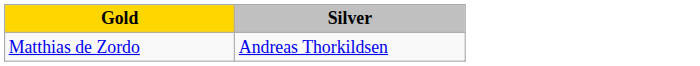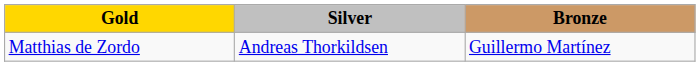+ column: Bronze | Guillermo Martínez
